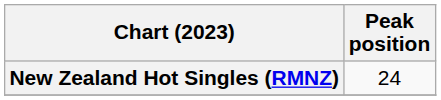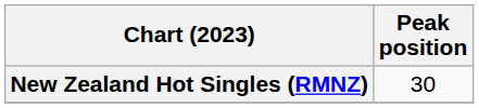New Zealand Hot Singles (RMNZ) | Peak position: 24 -> 30
